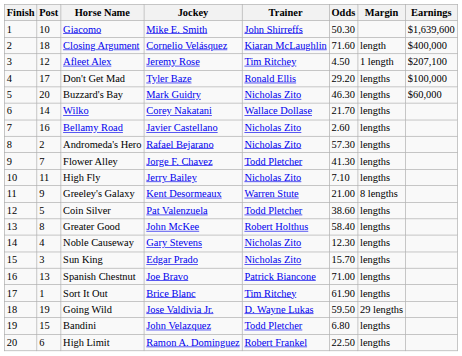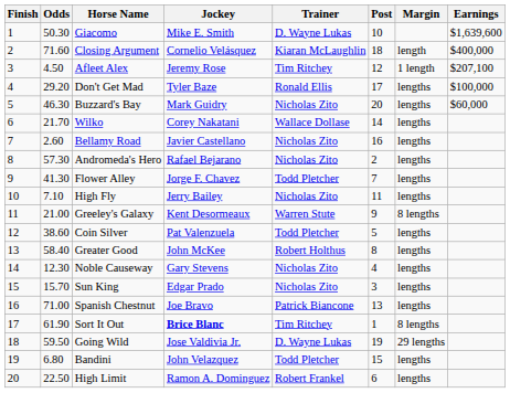columns swapped: Post <-> Odds
Giacomo | Trainer: John Shirreffs -> D. Wayne Lukas
Sort It Out | Jockey: normal -> bold
Sort It Out | Margin: lengths -> 8 lengths
